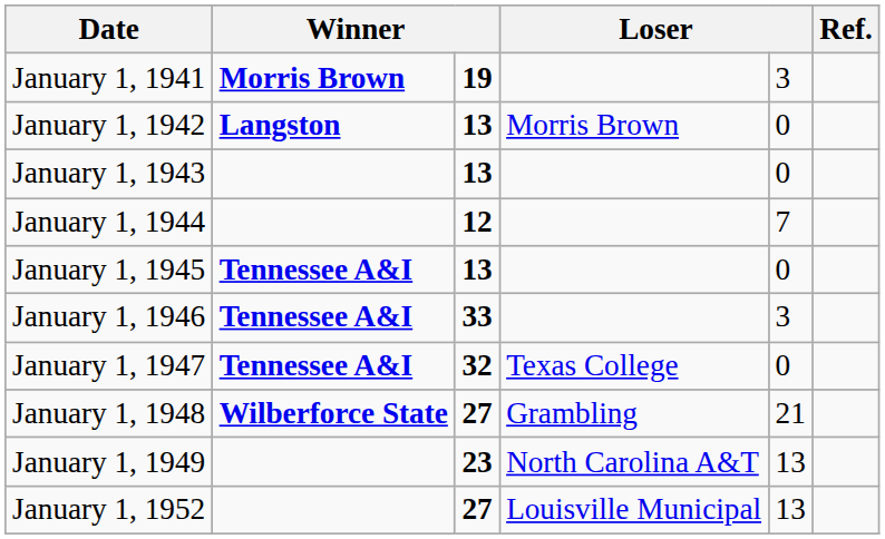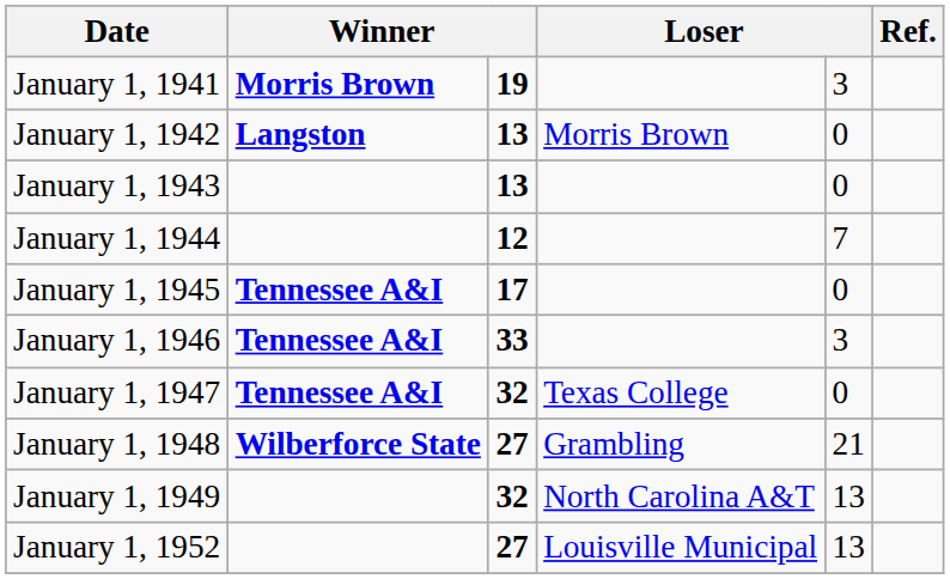January 1, 1945 | column 3: 13 -> 17
January 1, 1949 | column 3: 23 -> 32
